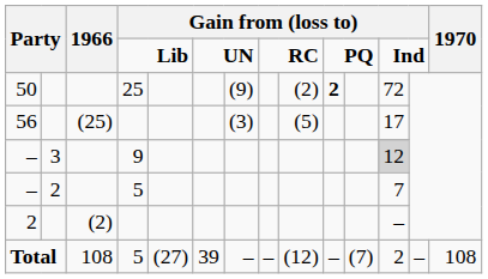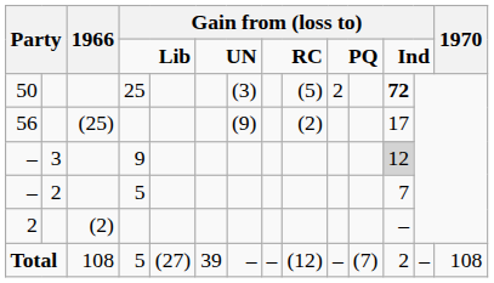50 | column 7: (9) -> (3)
50 | column 9: (2) -> (5)
50 | column 10: bold -> normal
50 | column 12: normal -> bold
56 | column 7: (3) -> (9)
56 | column 9: (5) -> (2)
